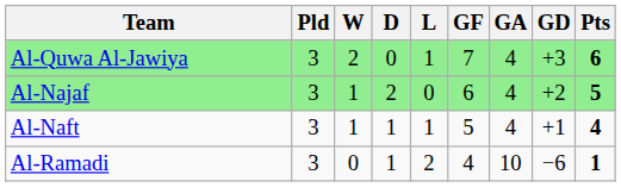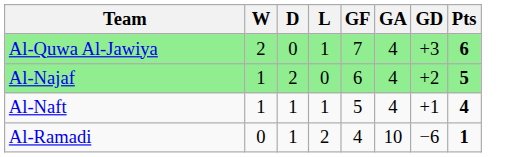- column: Pld | 3 | 3 | 3 | 3
